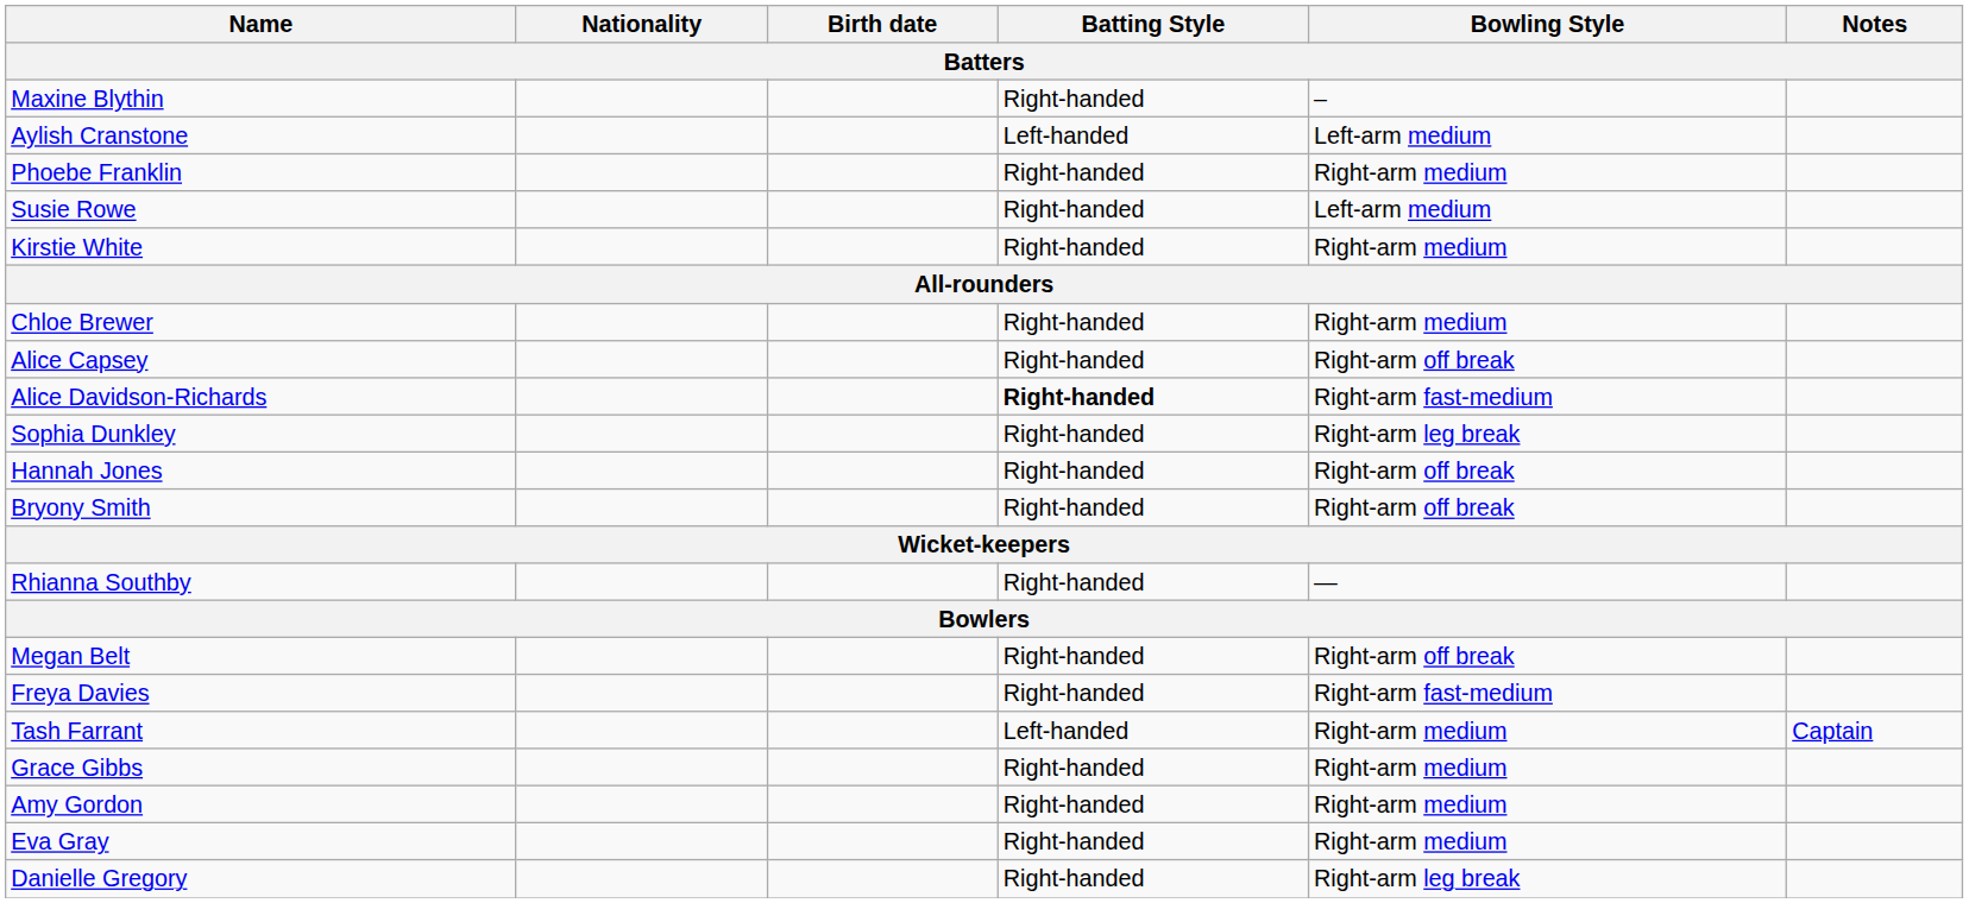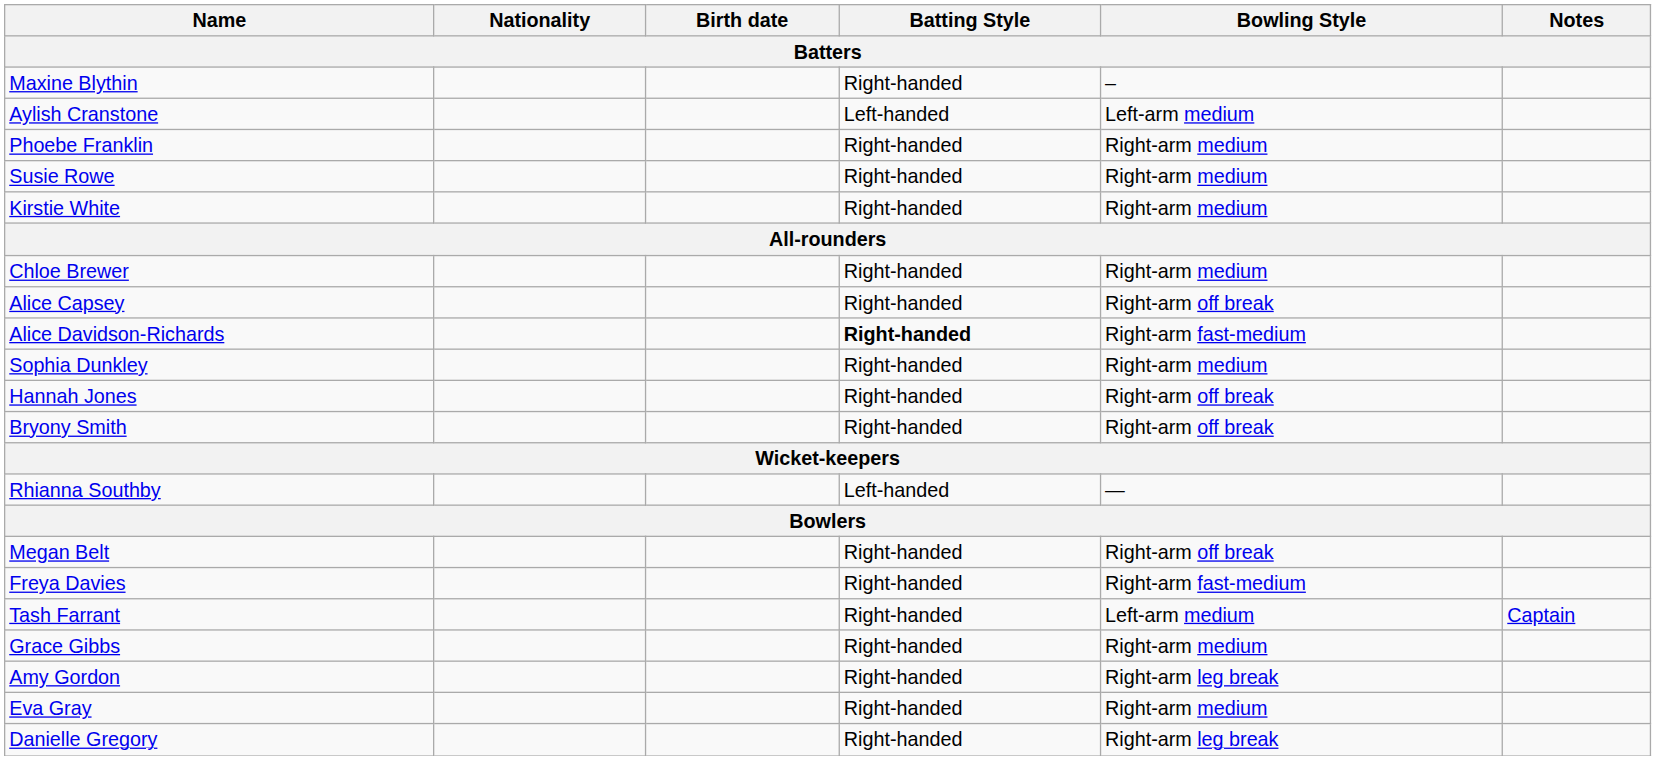Susie Rowe | Bowling Style: Left-arm medium -> Right-arm medium
Sophia Dunkley | Bowling Style: Right-arm leg break -> Right-arm medium
Rhianna Southby | Batting Style: Right-handed -> Left-handed
Tash Farrant | Batting Style: Left-handed -> Right-handed
Tash Farrant | Bowling Style: Right-arm medium -> Left-arm medium
Amy Gordon | Bowling Style: Right-arm medium -> Right-arm leg break
